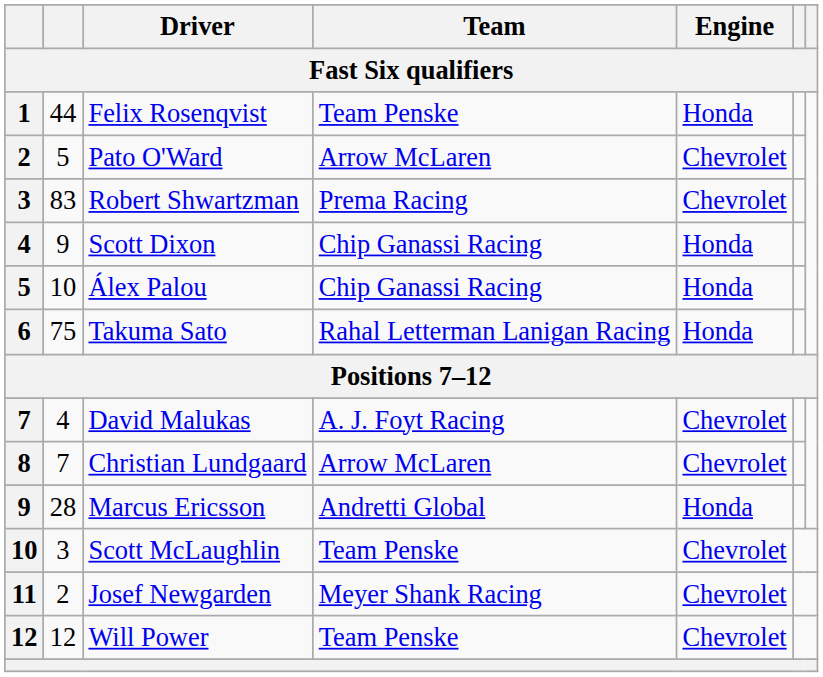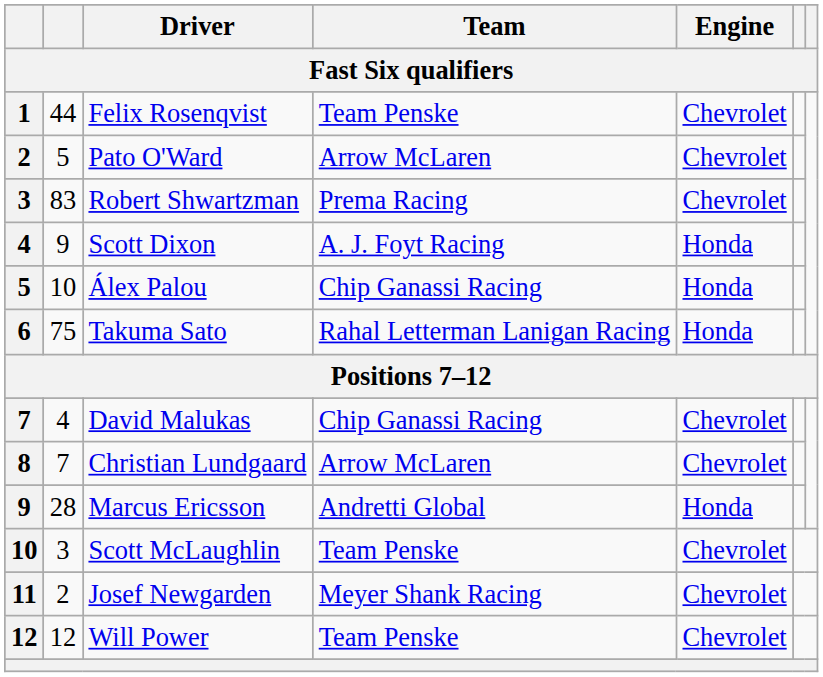Felix Rosenqvist | Engine: Honda -> Chevrolet
Scott Dixon | Team: Chip Ganassi Racing -> A. J. Foyt Racing
David Malukas | Team: A. J. Foyt Racing -> Chip Ganassi Racing
